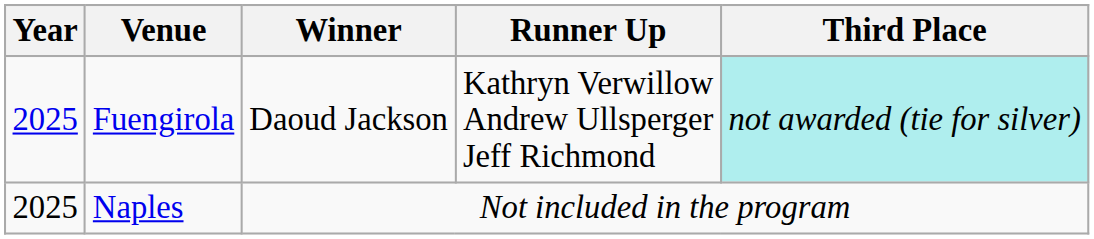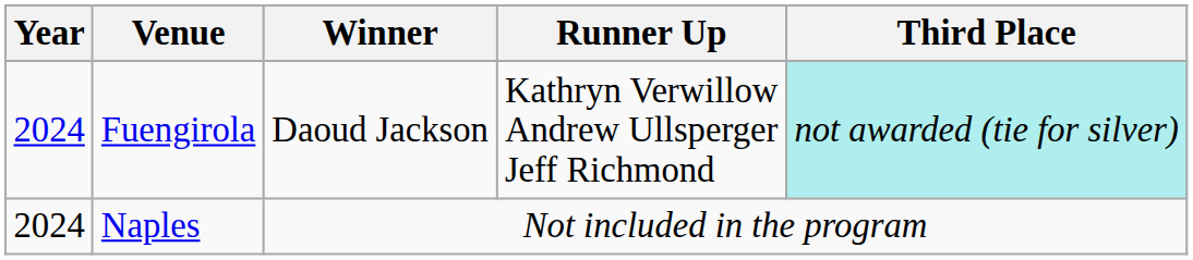Fuengirola | Year: 2025 -> 2024
Naples | Year: 2025 -> 2024
